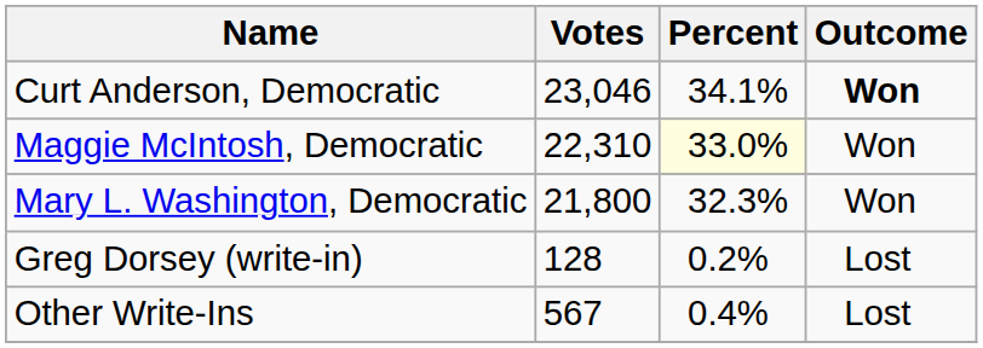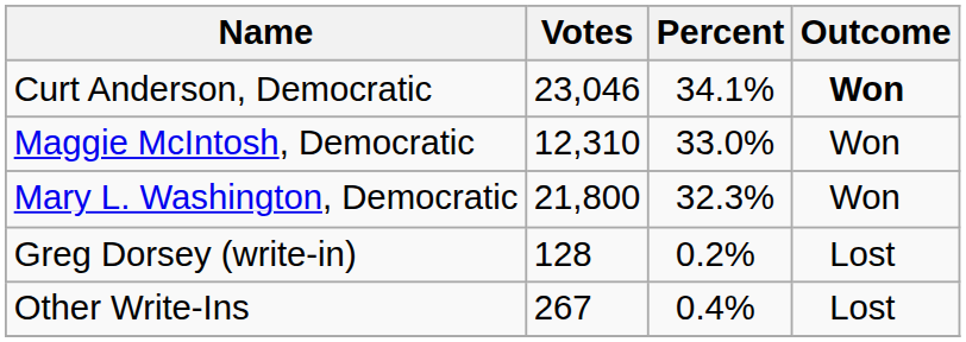Maggie McIntosh, Democratic | Votes: 22,310 -> 12,310
Maggie McIntosh, Democratic | Percent: lightyellow background -> no background
Other Write-Ins | Votes: 567 -> 267
